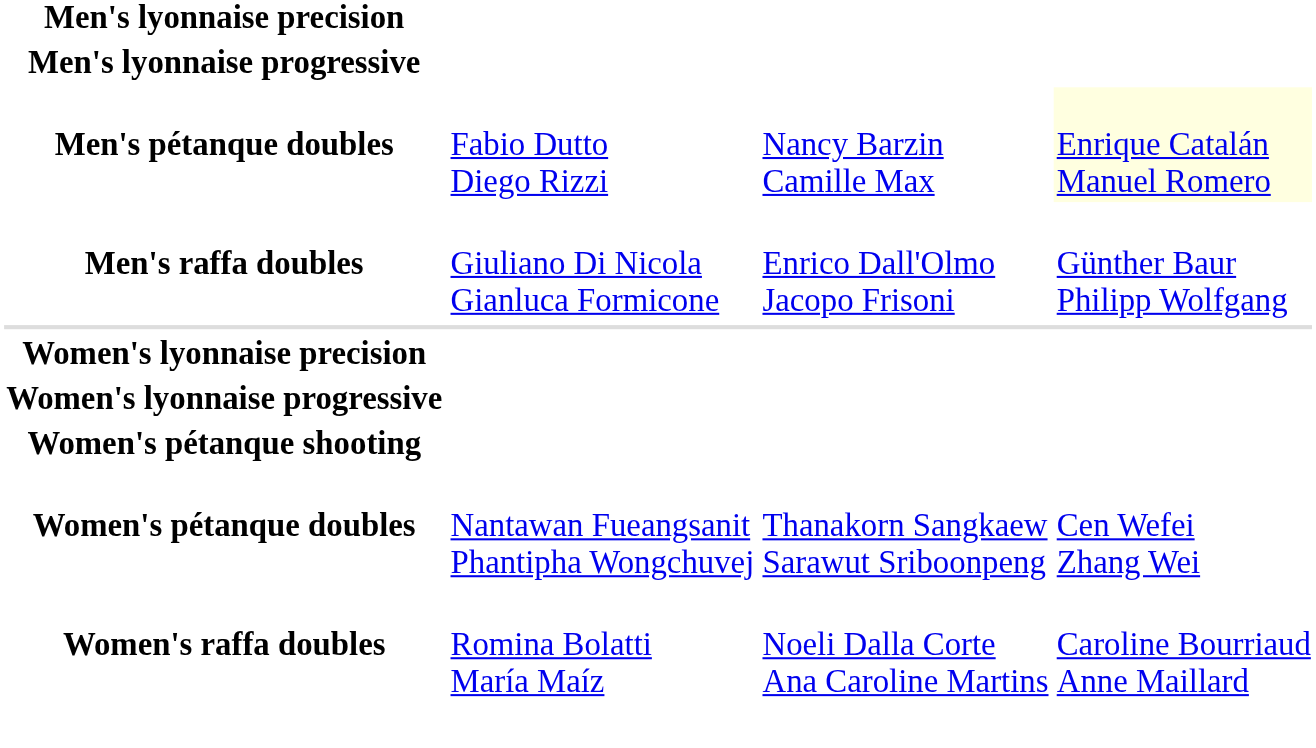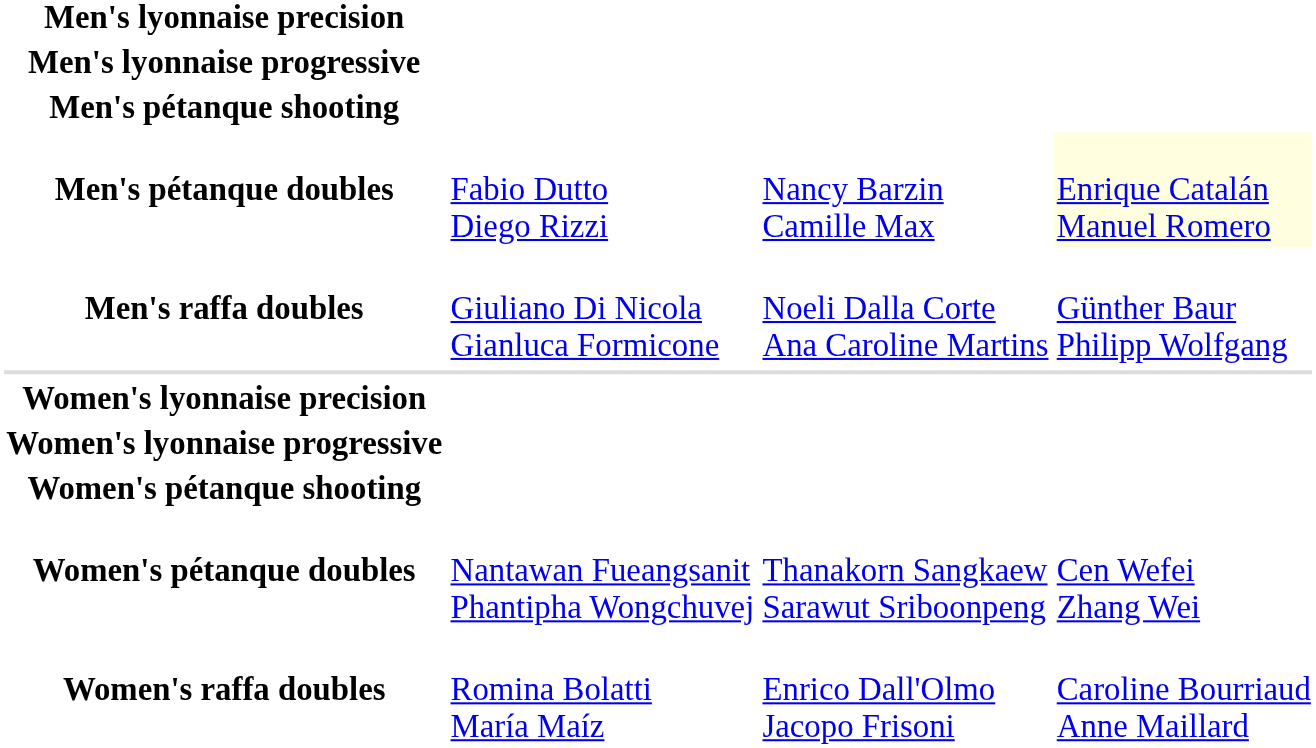+ row: Men's pétanque shooting
Men's raffa doubles | column 3: Enrico Dall'Olmo Jacopo Frisoni -> Noeli Dalla Corte Ana Caroline Martins
Women's raffa doubles | column 3: Noeli Dalla Corte Ana Caroline Martins -> Enrico Dall'Olmo Jacopo Frisoni
